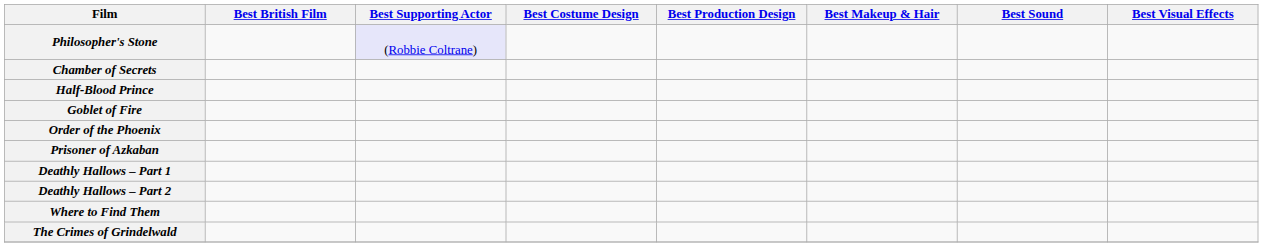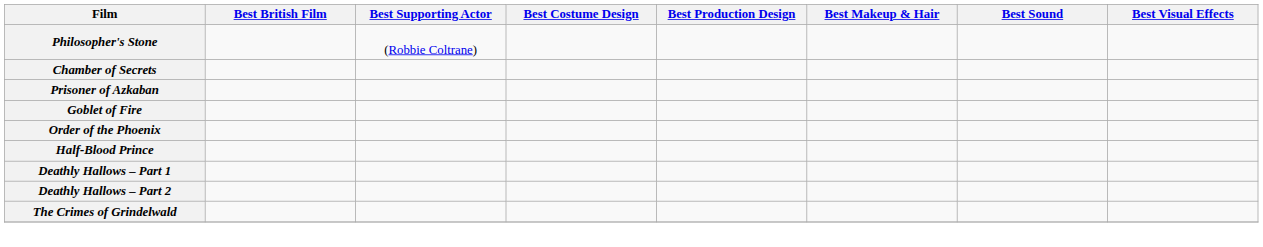Philosopher's Stone | Best Supporting Actor: lavender background -> no background
rows swapped: Prisoner of Azkaban <-> Half-Blood Prince
- row: Where to Find Them
